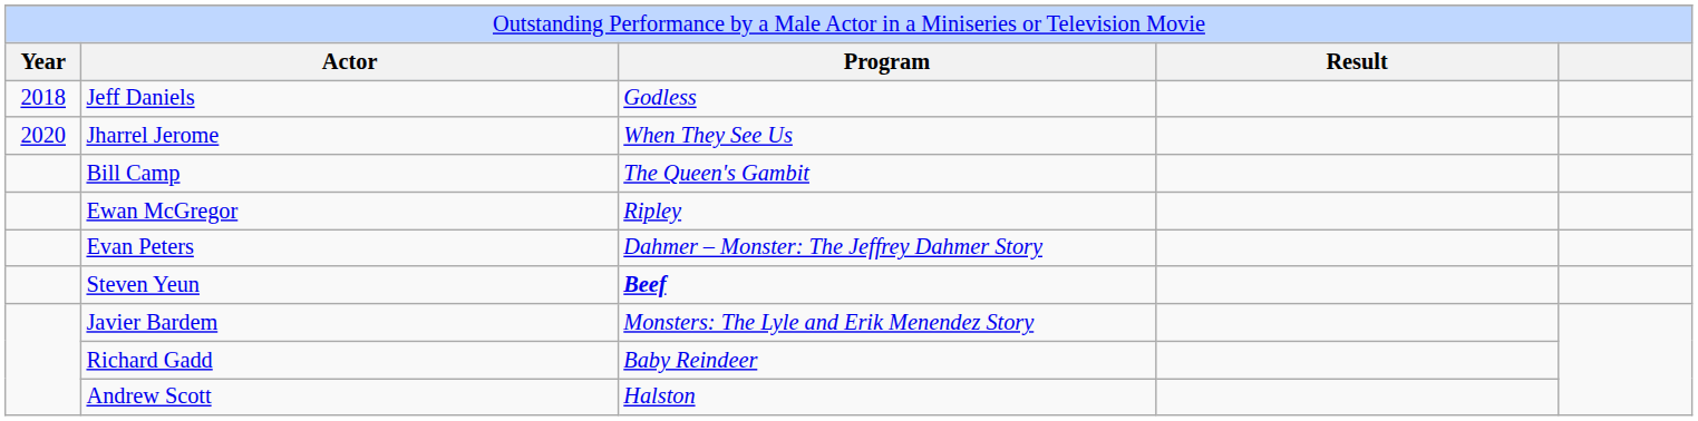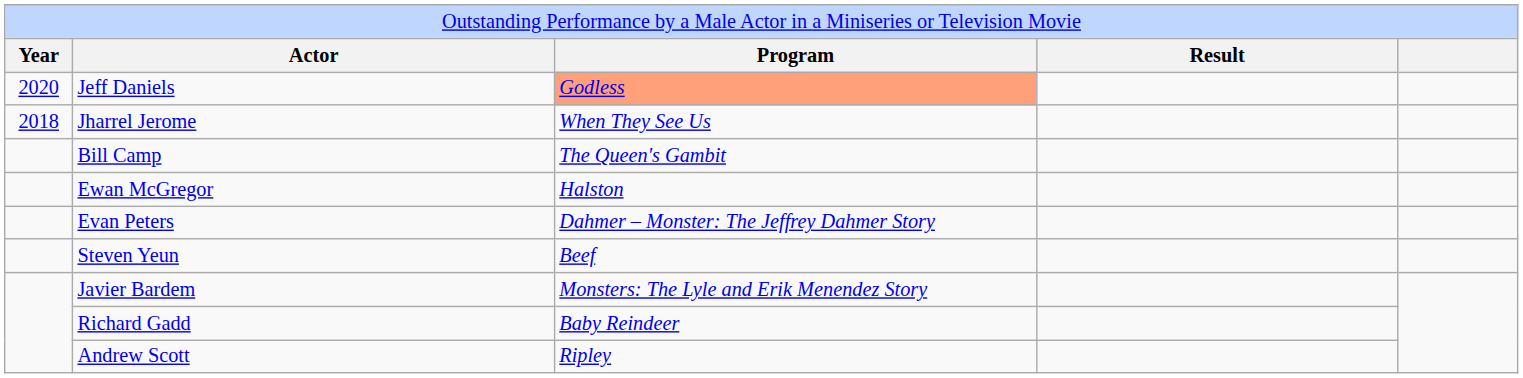Jeff Daniels | column 1: 2018 -> 2020
Jeff Daniels | column 3: no background -> lightsalmon background
Jharrel Jerome | column 1: 2020 -> 2018
Ewan McGregor | column 3: Ripley -> Halston
Steven Yeun | column 3: bold -> normal
Andrew Scott | column 3: Halston -> Ripley
